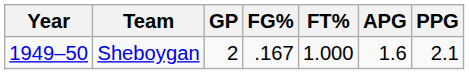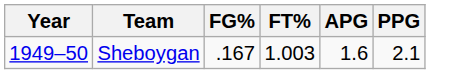- column: GP | 2
Sheboygan | FT%: 1.000 -> 1.003
